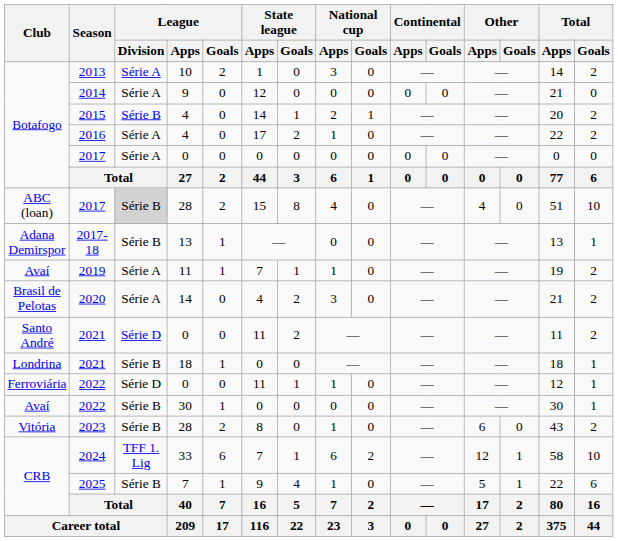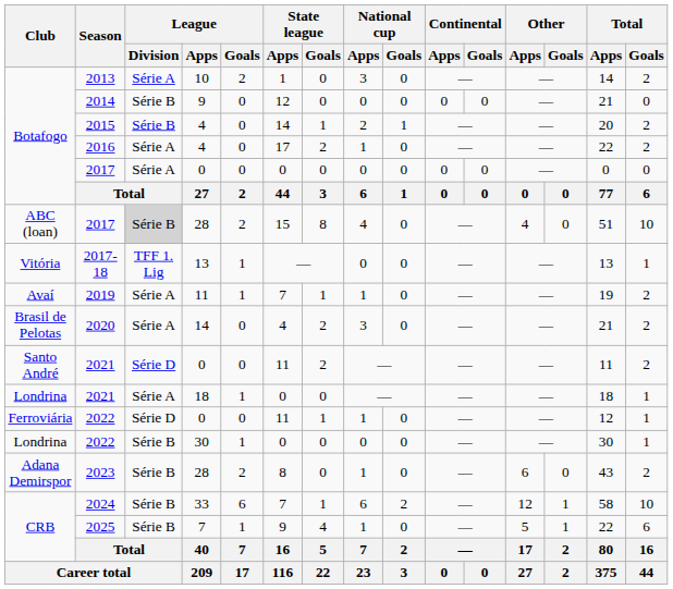2014 | League / Division: Série A -> Série B
2017-18 | Club: Adana Demirspor -> Vitória
2017-18 | League / Division: Série B -> TFF 1. Lig
2021 / 18 | League / Division: Série B -> Série A
2022 / 30 | Club: Avaí -> Londrina
2023 | Club: Vitória -> Adana Demirspor
2024 | League / Division: TFF 1. Lig -> Série B
